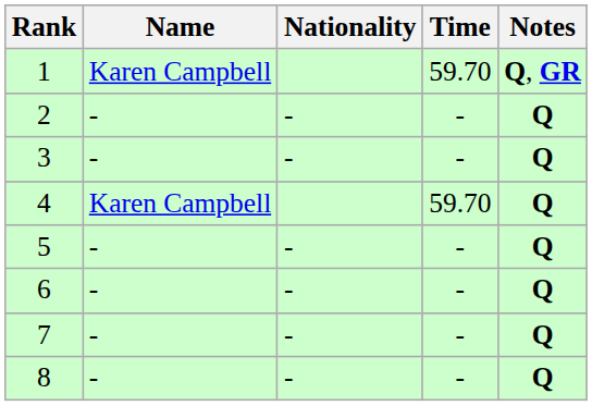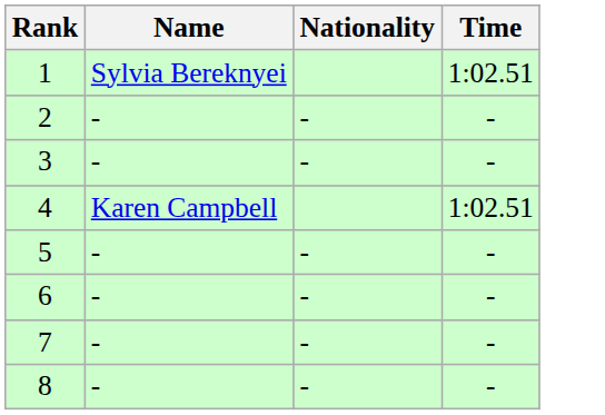- column: Notes | Q, GR | Q | Q | Q | Q | Q | Q | Q
1 | Name: Karen Campbell -> Sylvia Bereknyei
1 | Time: 59.70 -> 1:02.51
4 | Time: 59.70 -> 1:02.51
